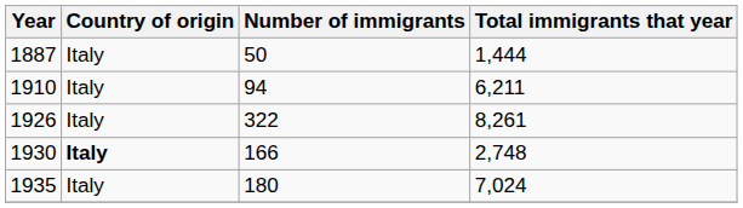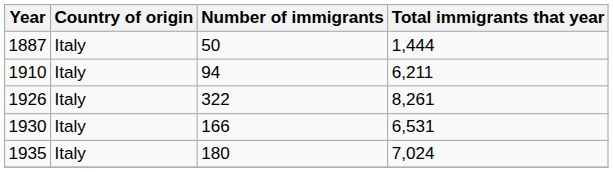1930 | Country of origin: bold -> normal
1930 | Total immigrants that year: 2,748 -> 6,531
